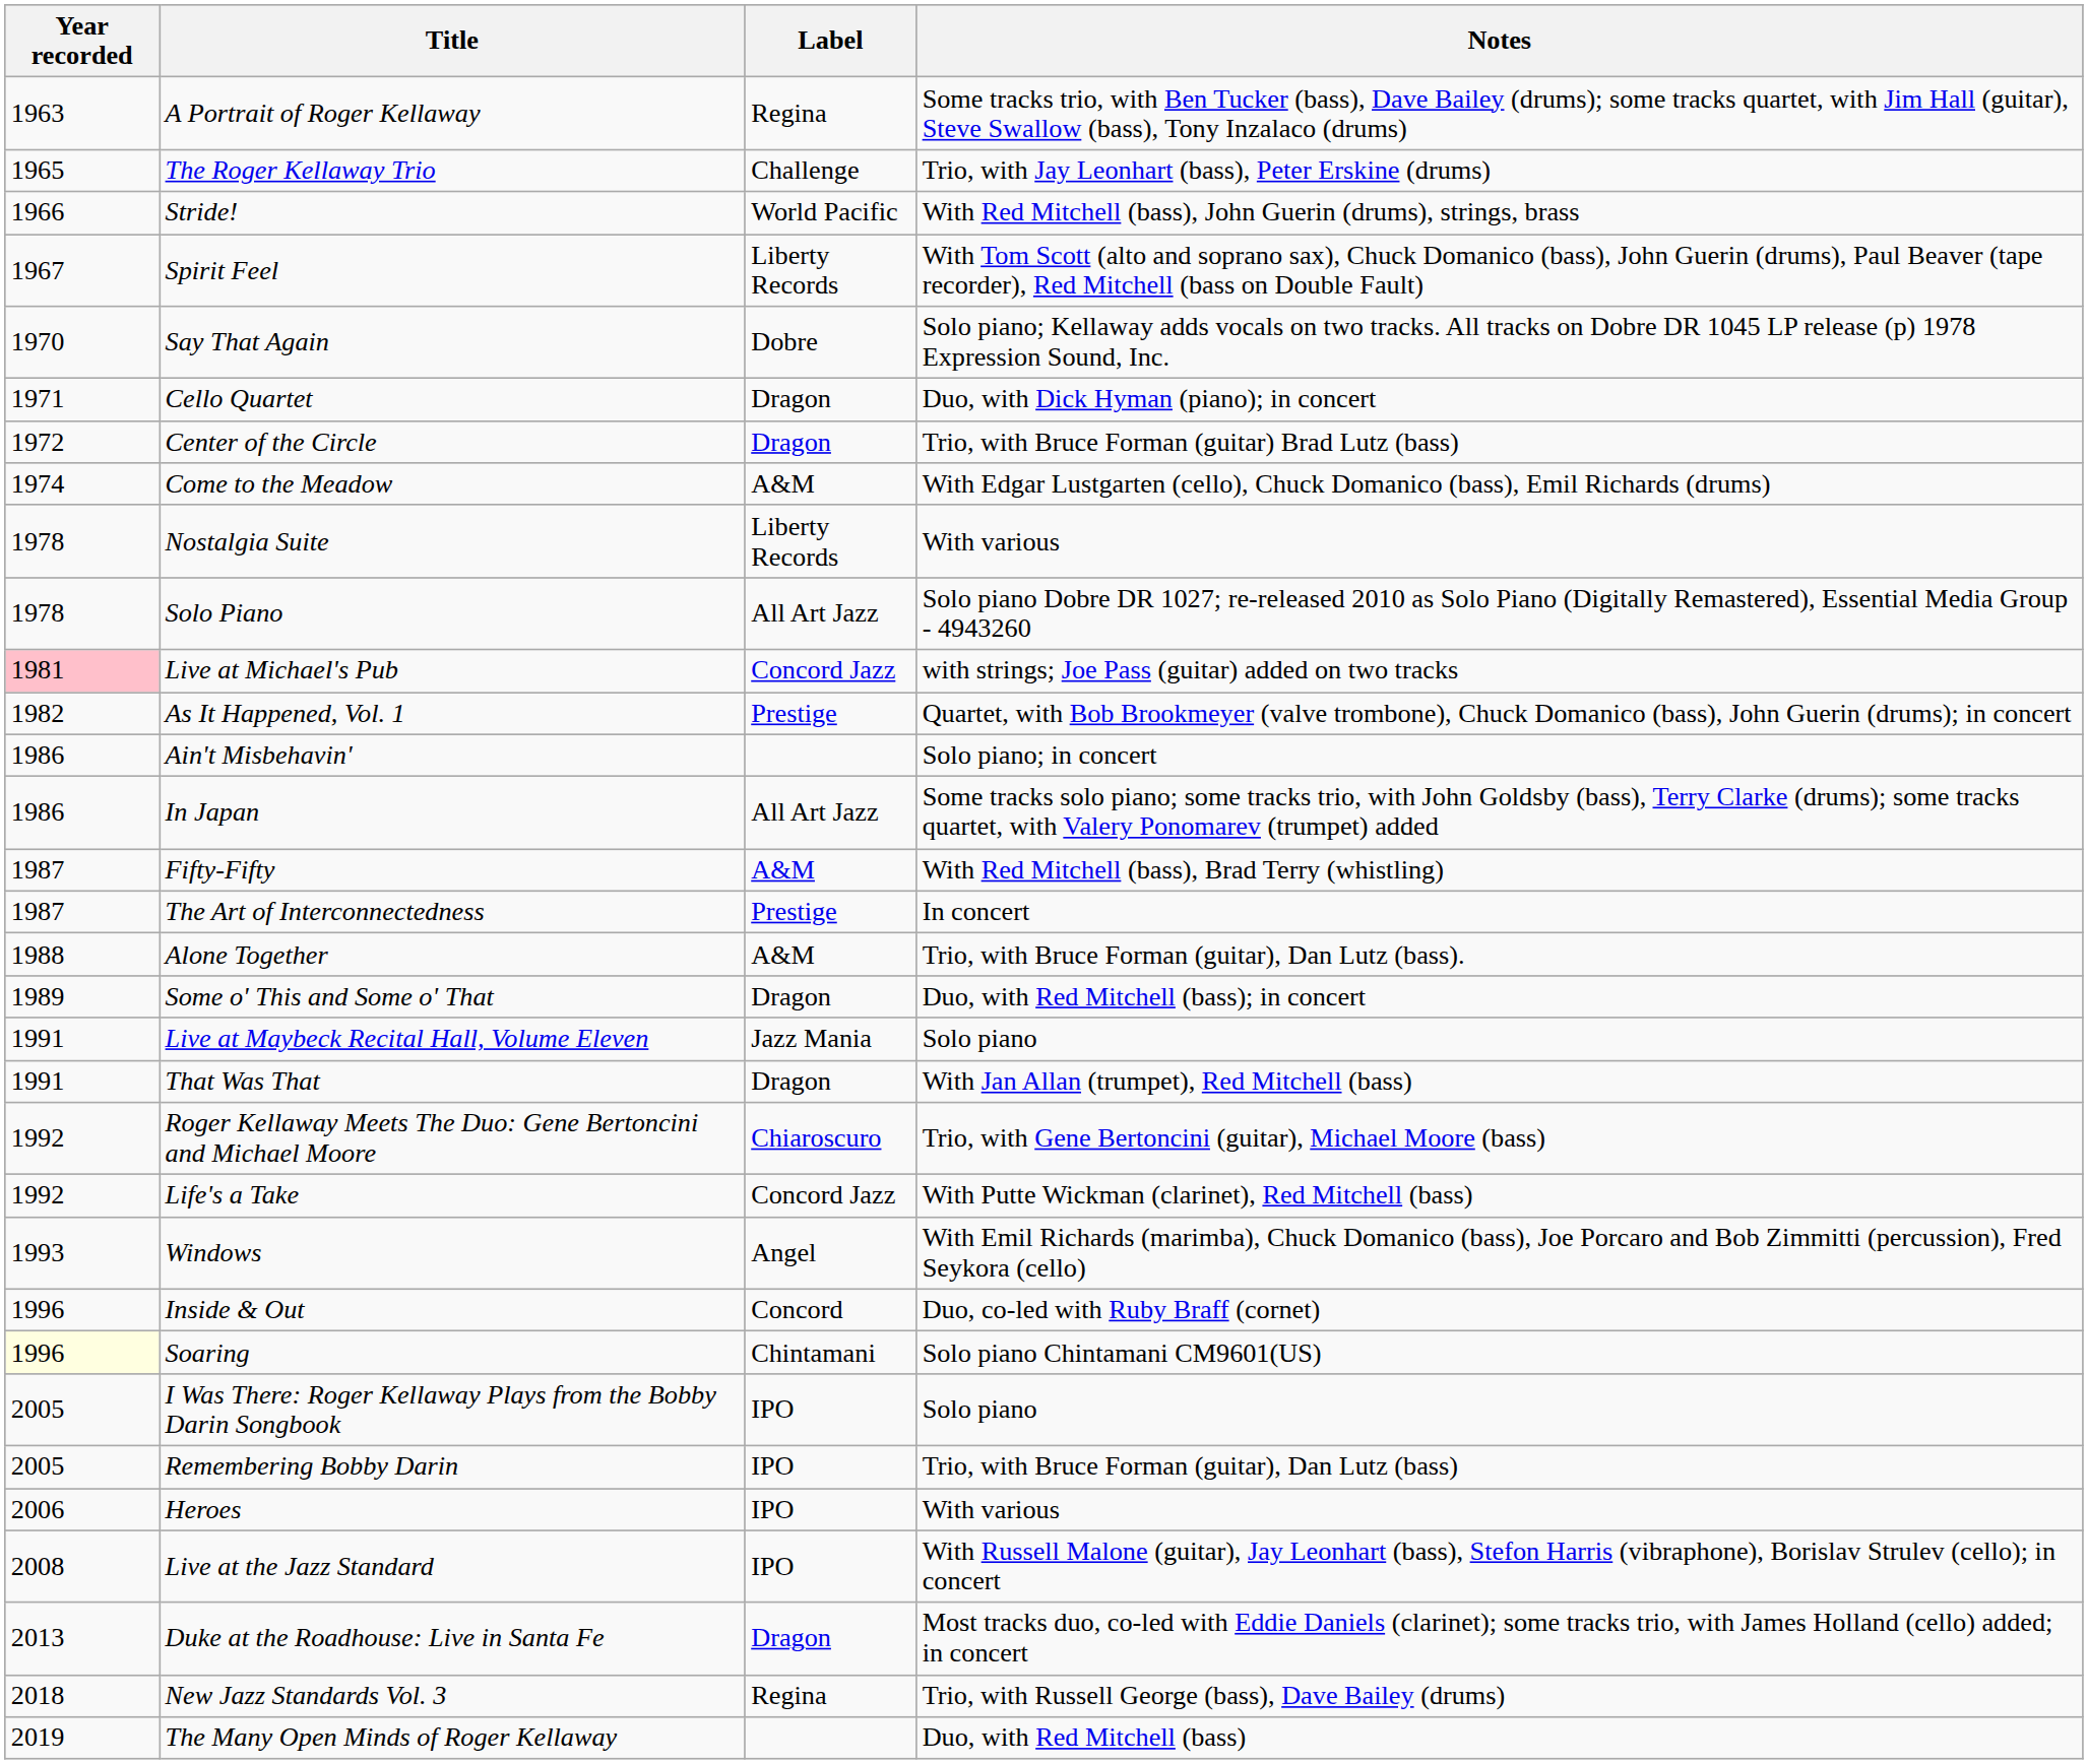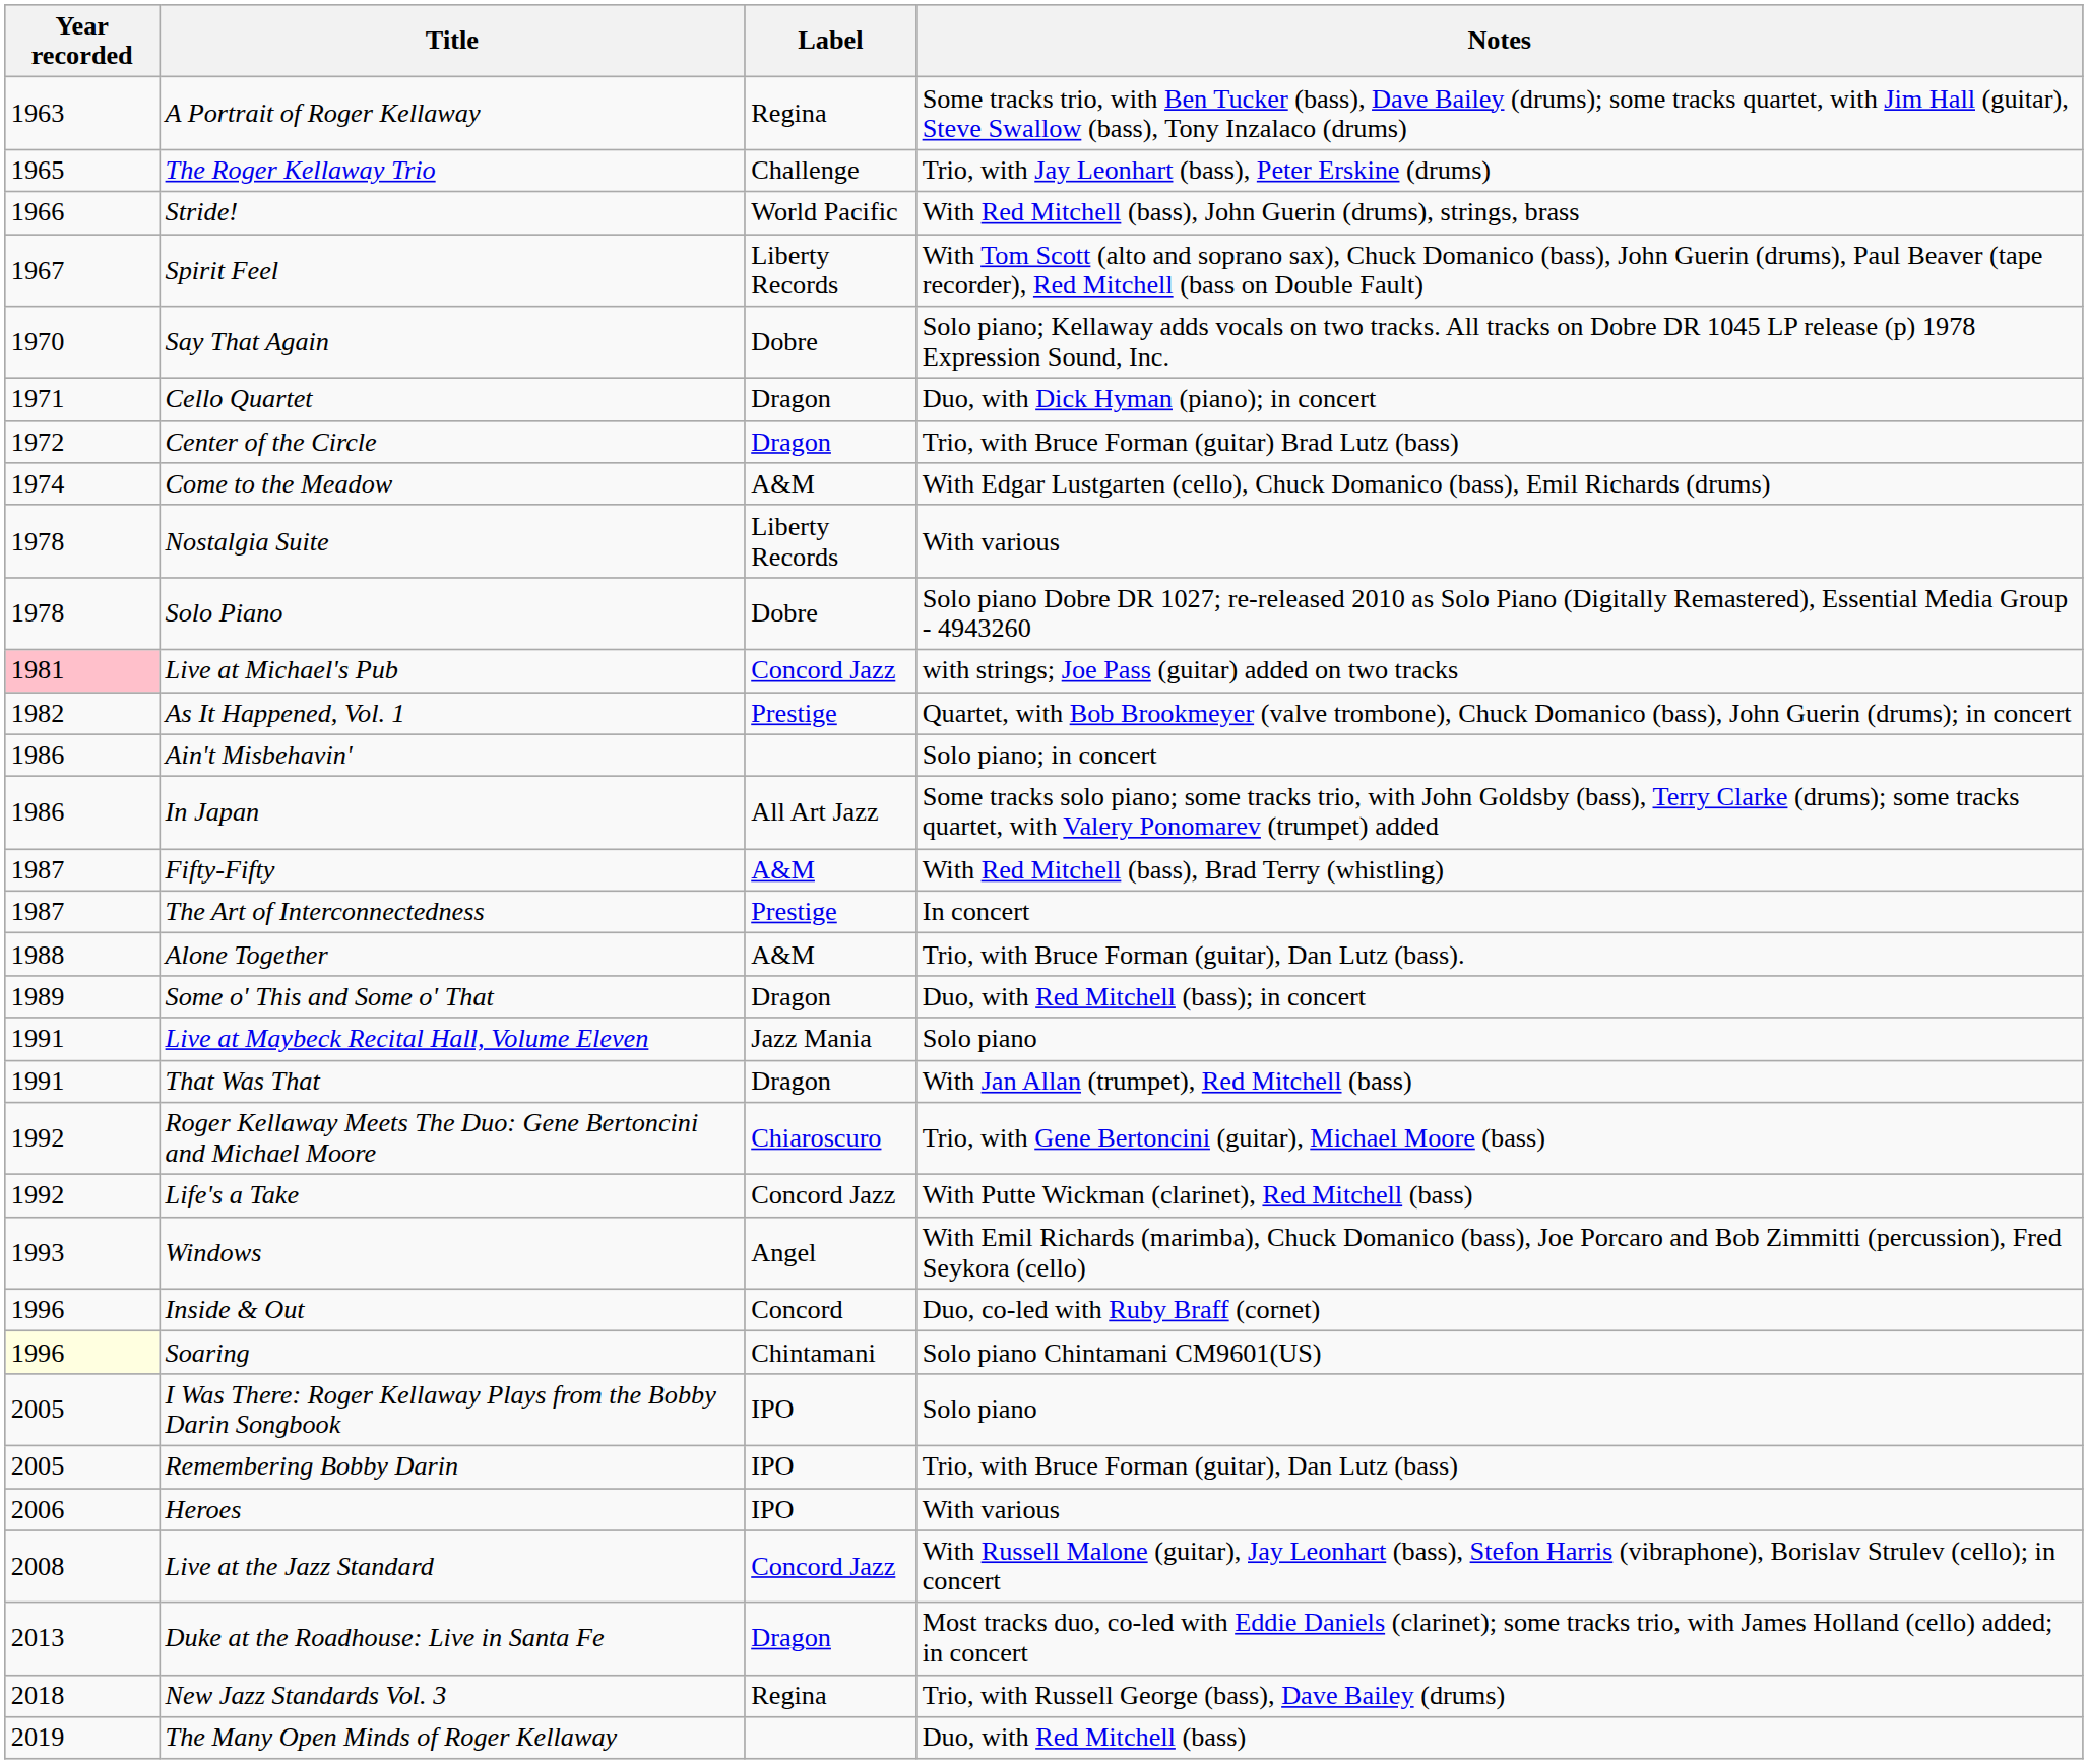Solo Piano | Label: All Art Jazz -> Dobre
Live at the Jazz Standard | Label: IPO -> Concord Jazz
